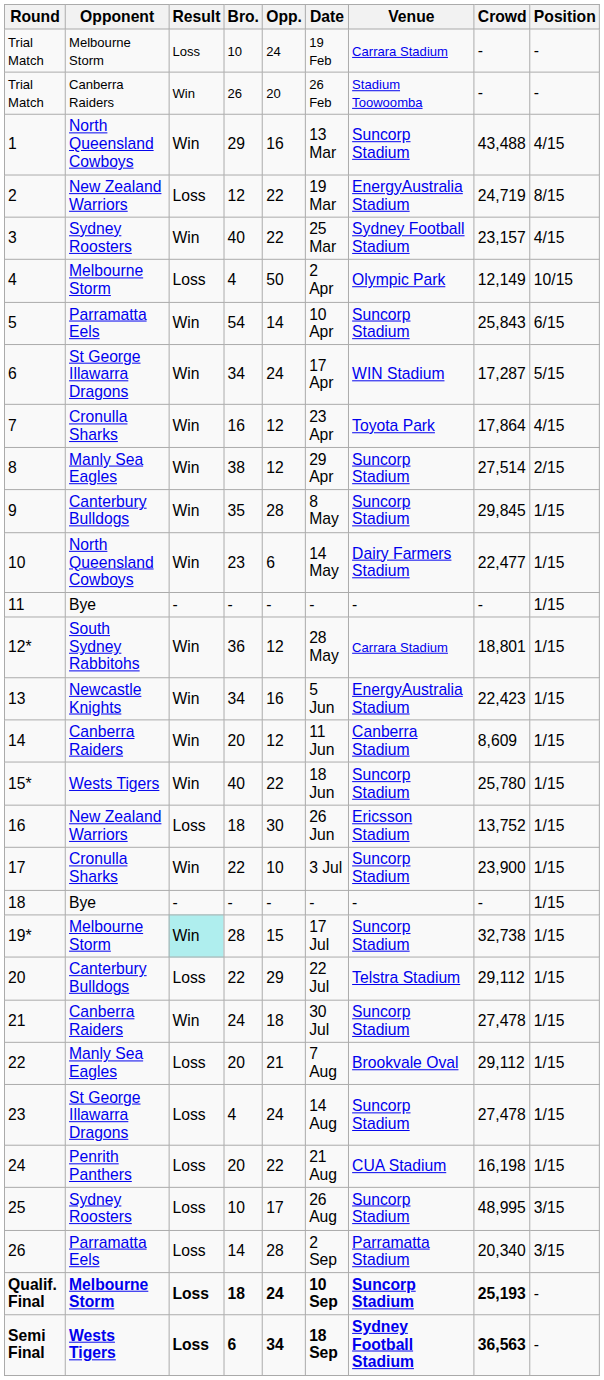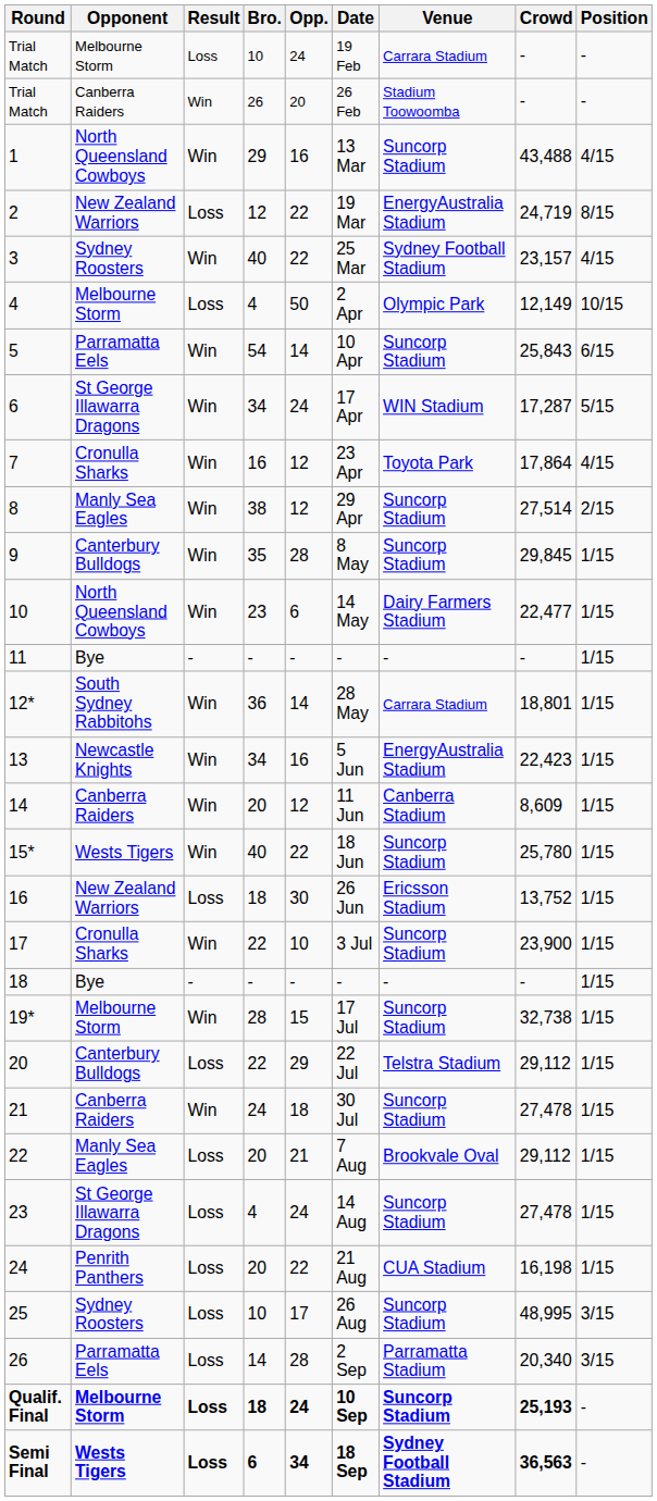12* | Opp.: 12 -> 14
19* | Result: paleturquoise background -> no background
